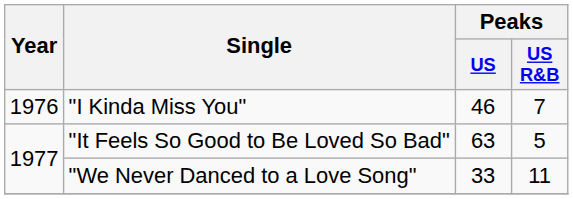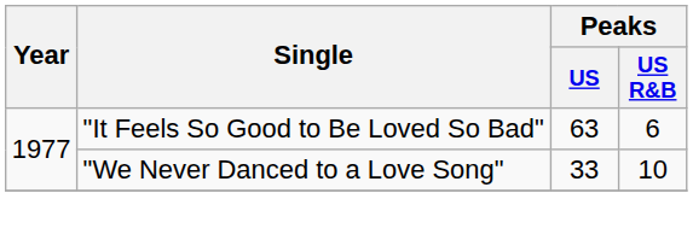- row: 1976 | "I Kinda Miss You" | 46 | 7
"It Feels So Good to Be Loved So Bad" | Peaks / US R&B: 5 -> 6
"We Never Danced to a Love Song" | Peaks / US R&B: 11 -> 10
